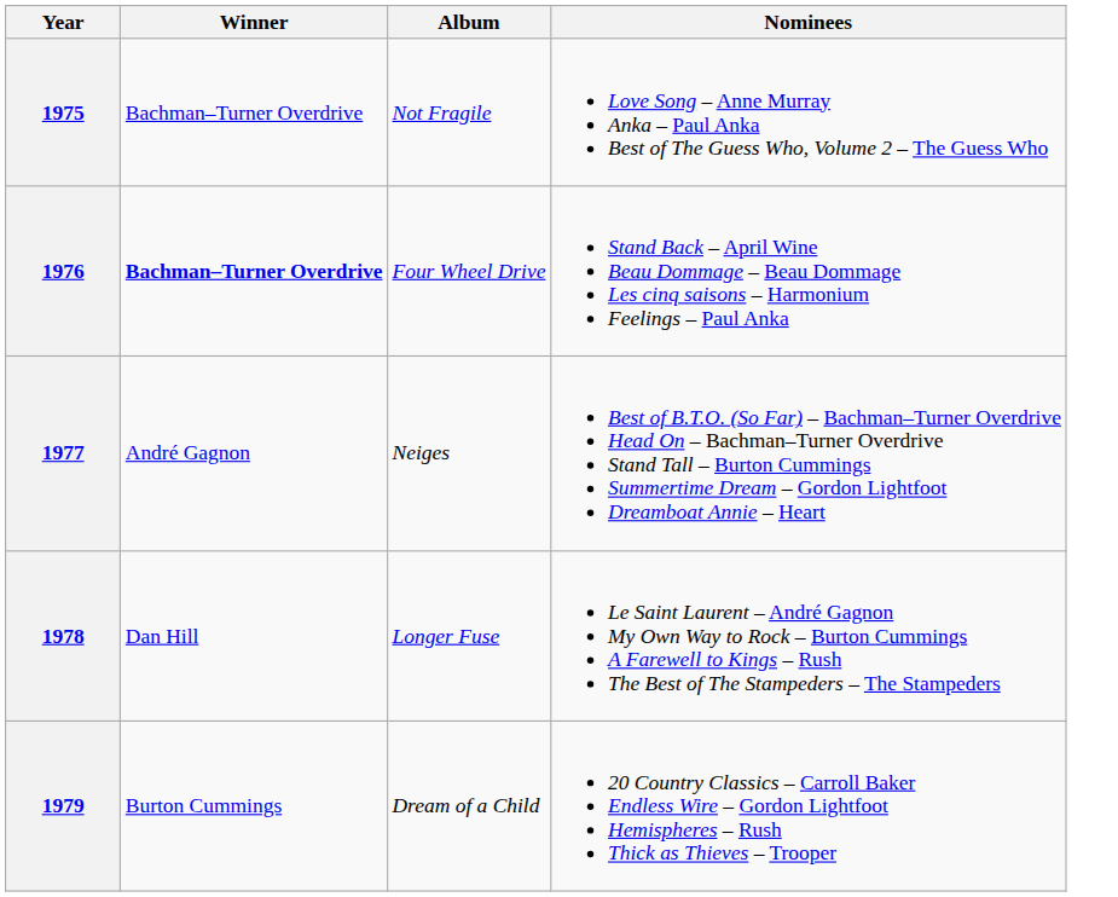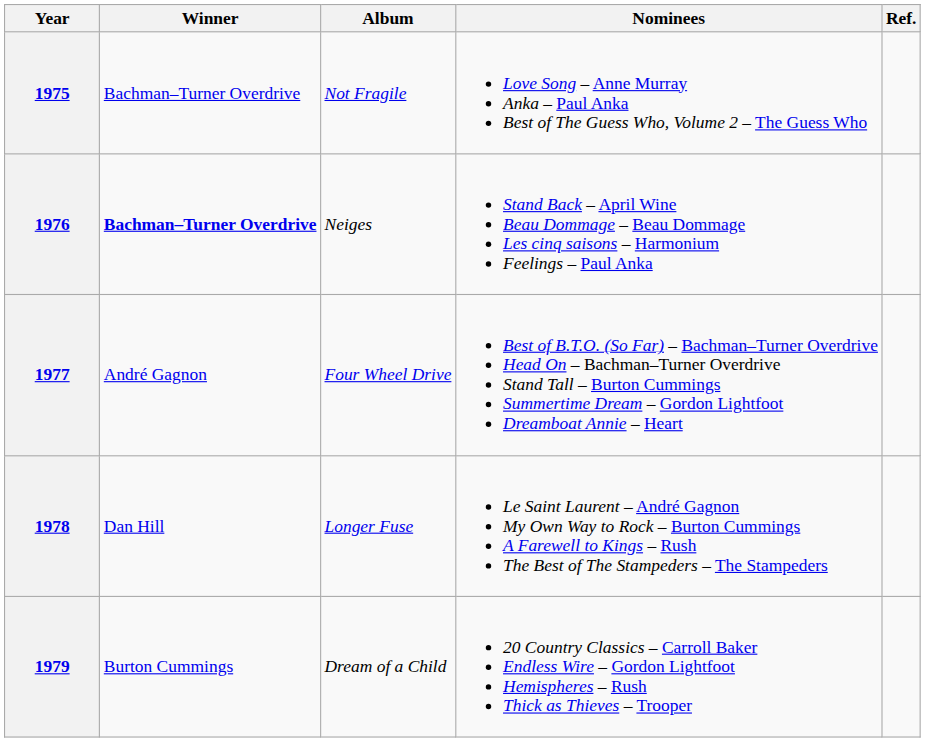+ column: Ref.
1976 | Album: Four Wheel Drive -> Neiges
1977 | Album: Neiges -> Four Wheel Drive
